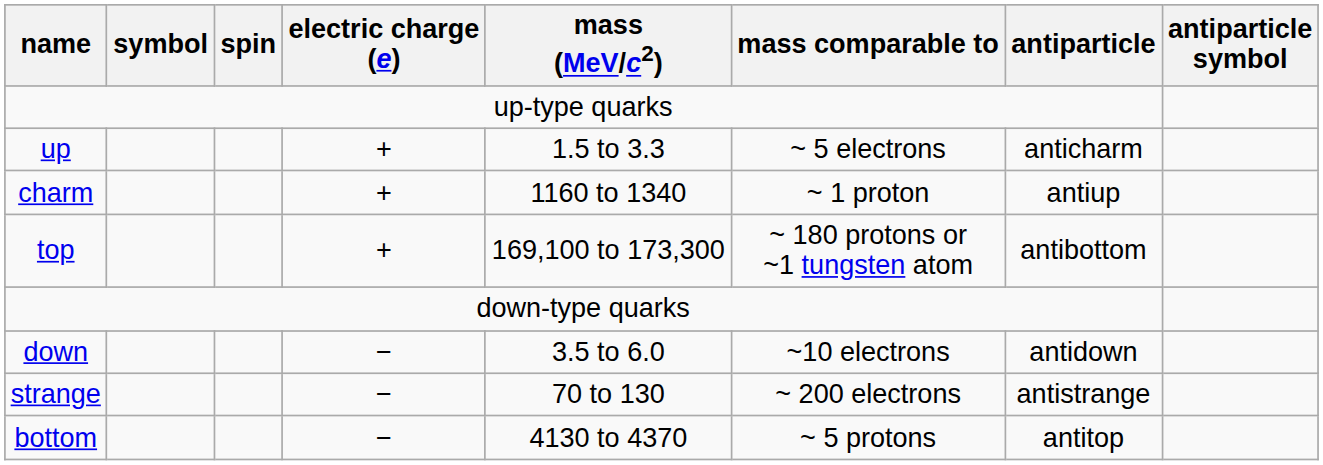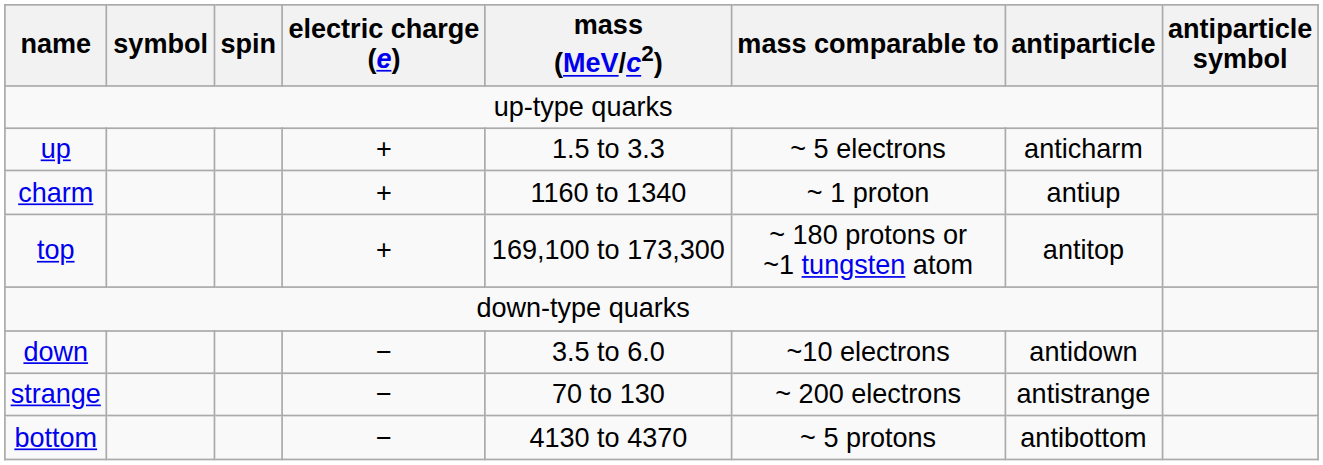top | antiparticle: antibottom -> antitop
bottom | antiparticle: antitop -> antibottom
